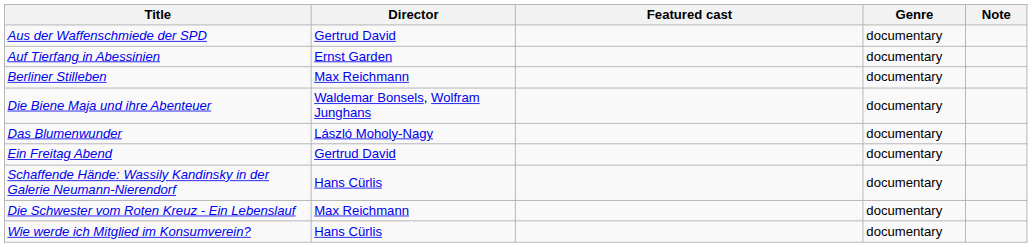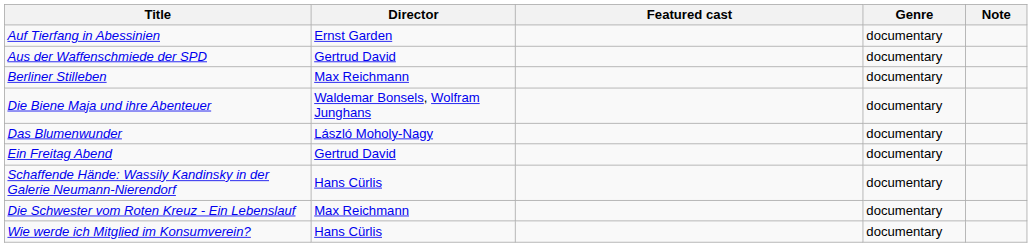rows swapped: Auf Tierfang in Abessinien <-> Aus der Waffenschmiede der SPD
